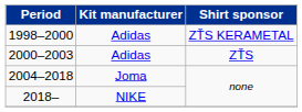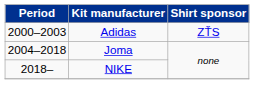- row: 1998–2000 | Adidas | ZŤS KERAMETAL
